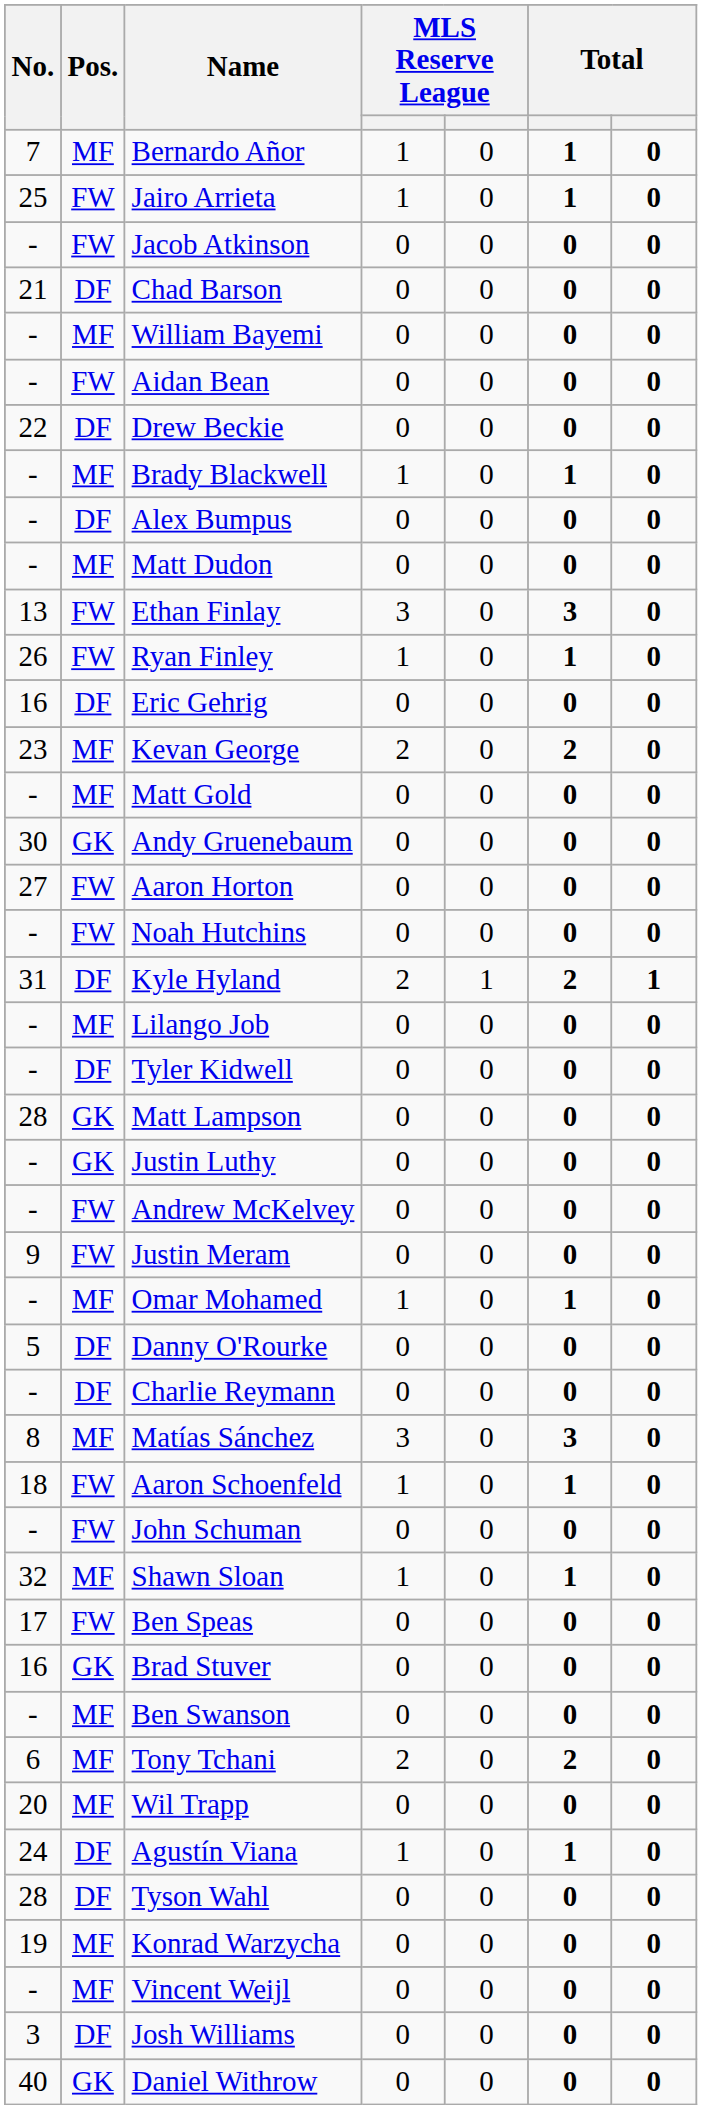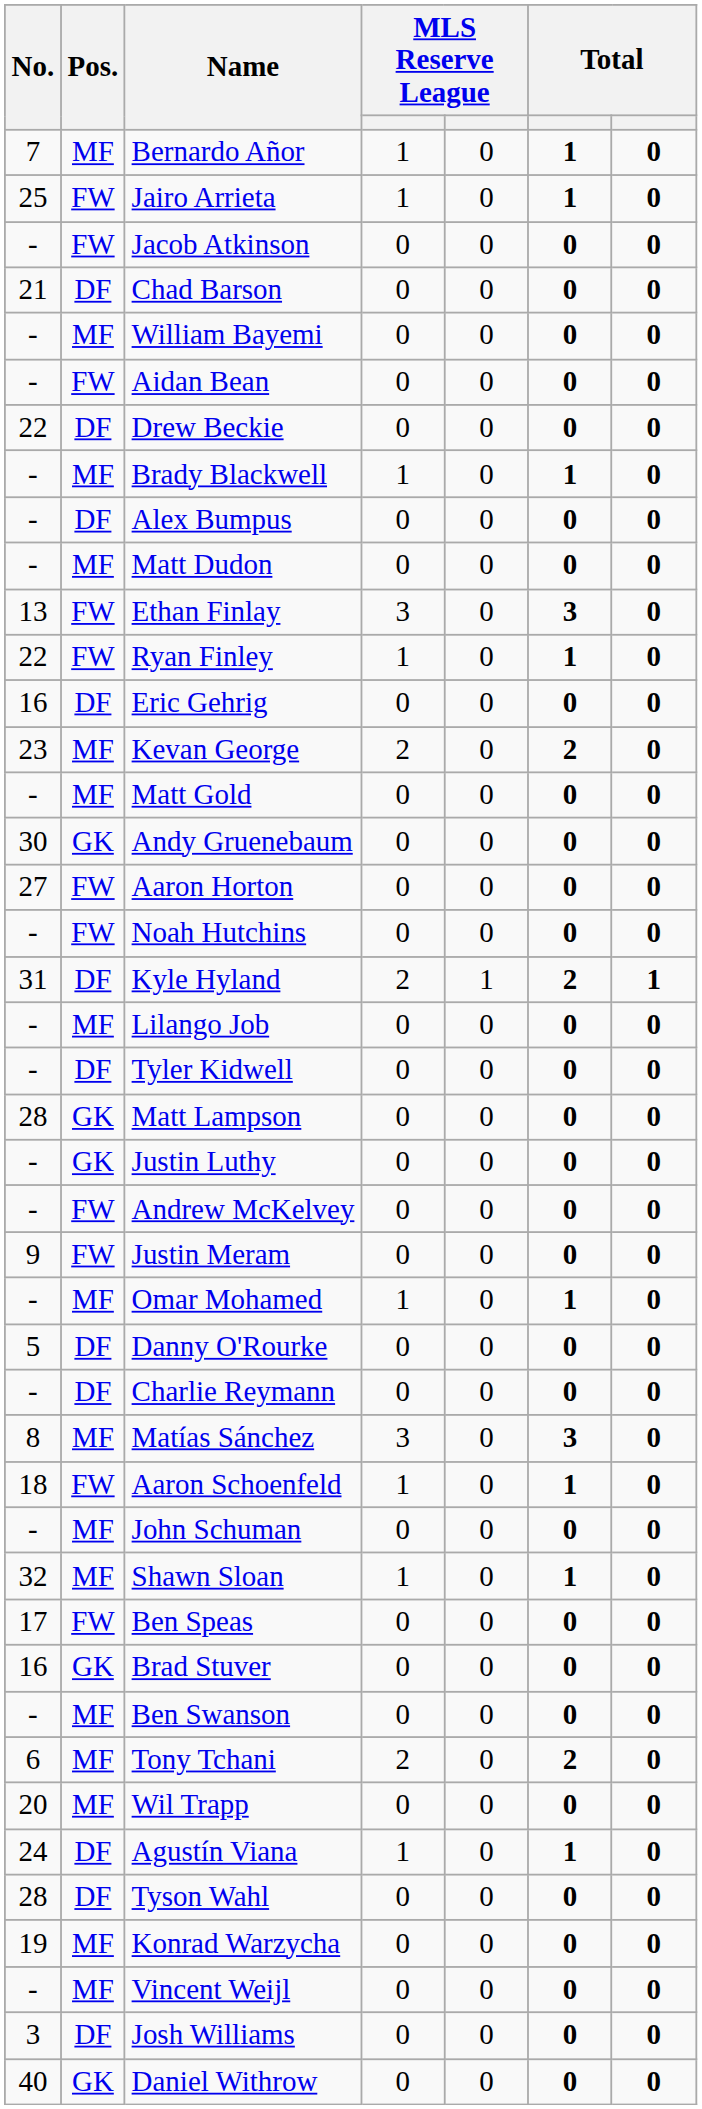Ryan Finley | No.: 26 -> 22
John Schuman | Pos.: FW -> MF
